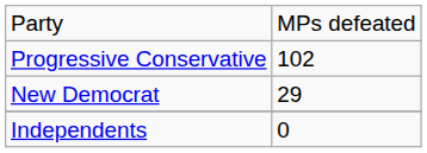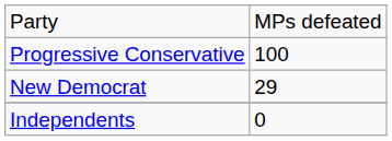Progressive Conservative | column 2: 102 -> 100
